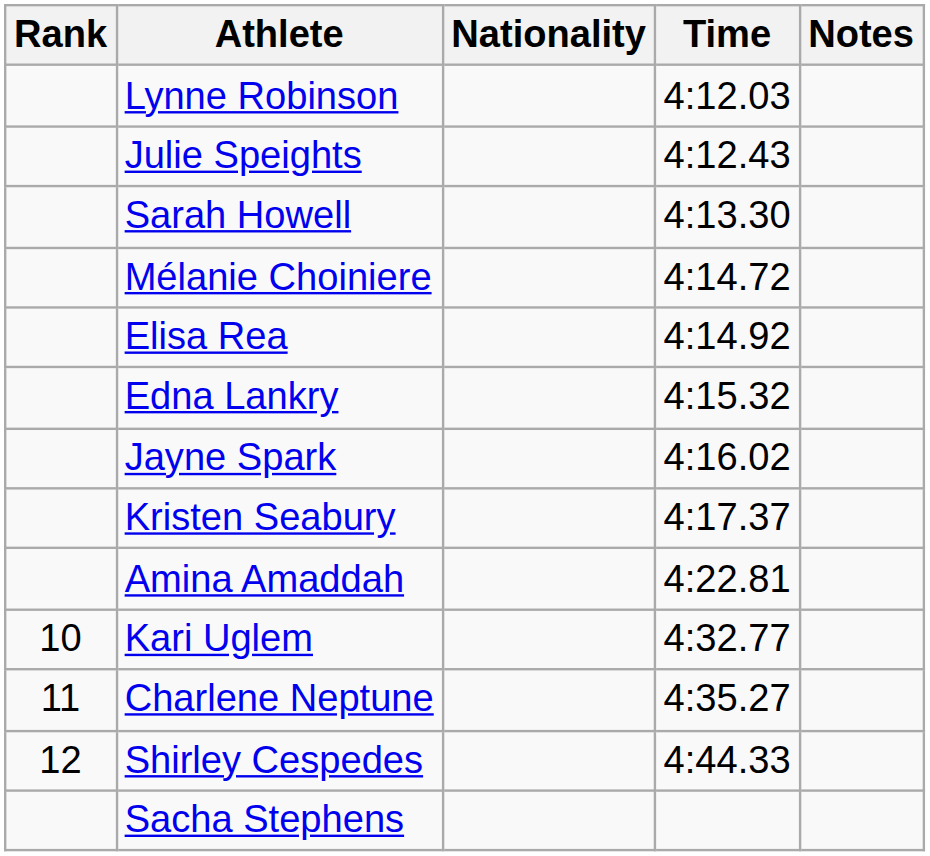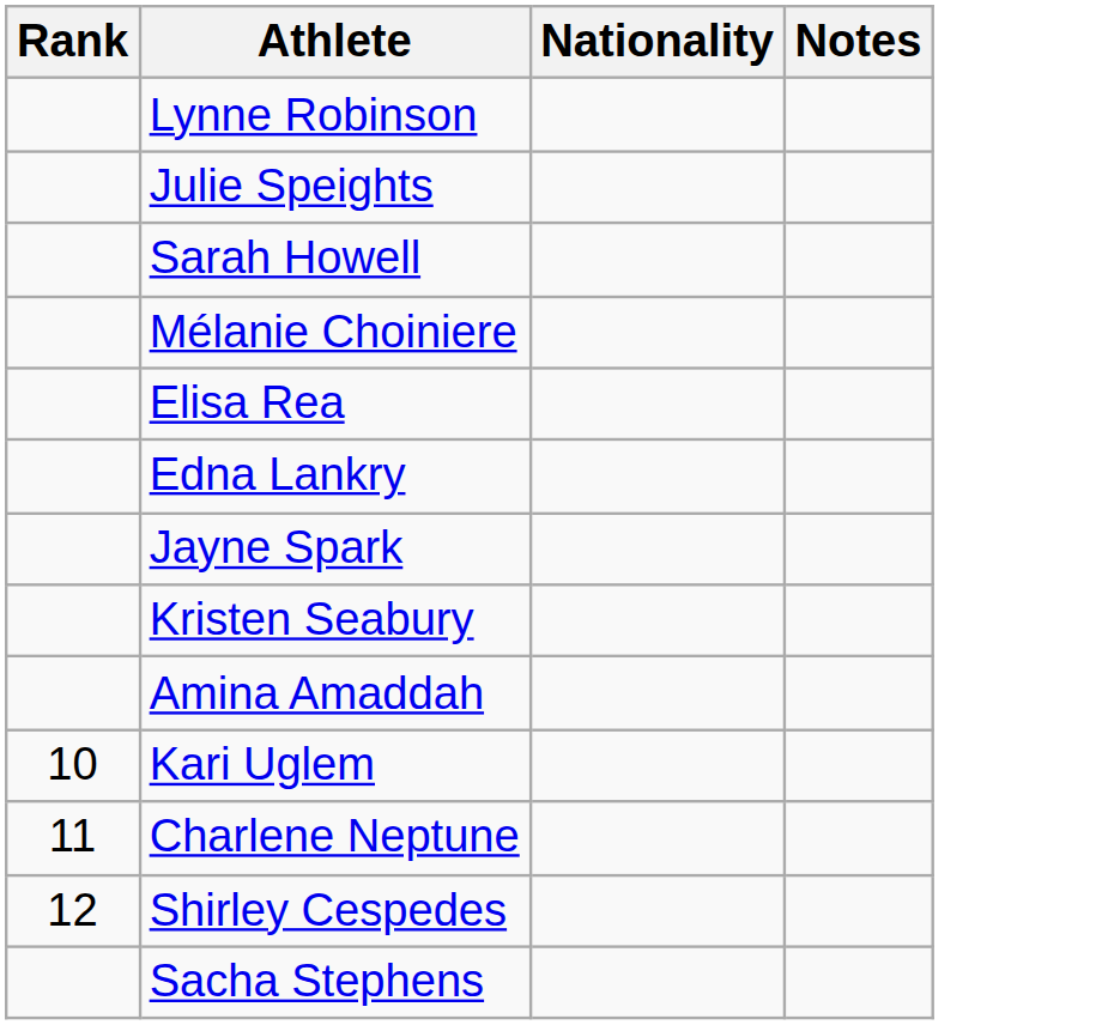- column: Time | 4:12.03 | 4:12.43 | 4:13.30 | 4:14.72 | 4:14.92 | 4:15.32 | 4:16.02 | 4:17.37 | 4:22.81 | 4:32.77 | 4:35.27 | 4:44.33
